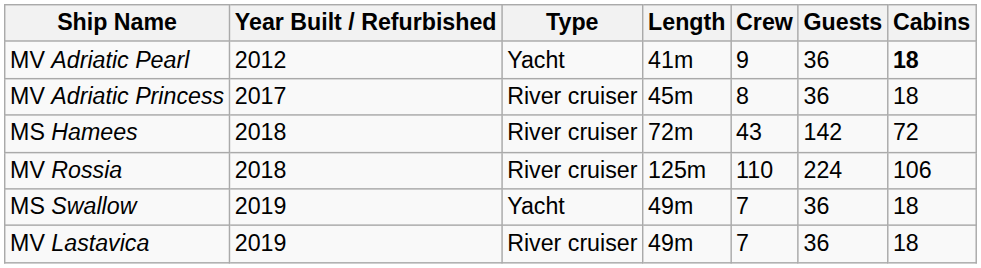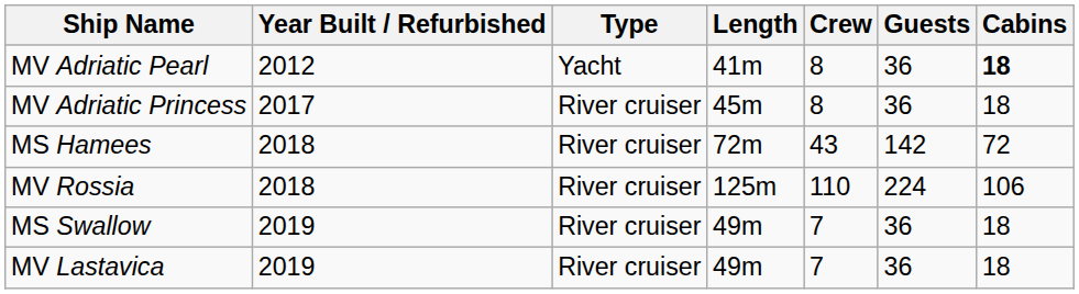MV Adriatic Pearl | Crew: 9 -> 8
MS Swallow | Type: Yacht -> River cruiser
